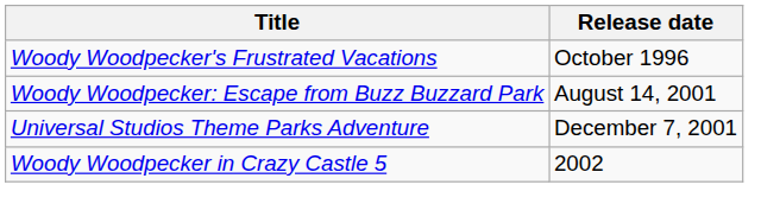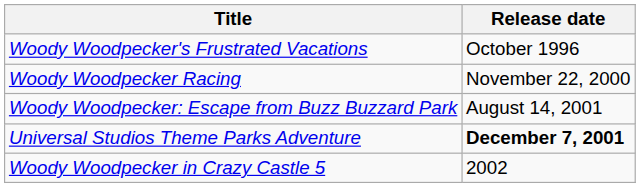+ row: Woody Woodpecker Racing | November 22, 2000
Universal Studios Theme Parks Adventure | Release date: normal -> bold
